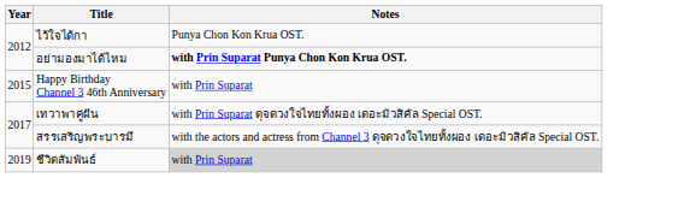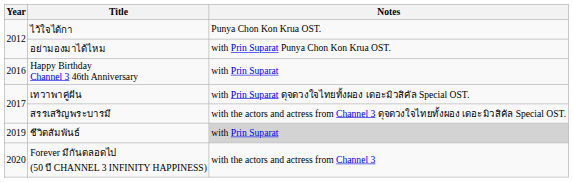อย่ามองมาได้ไหม | Notes: bold -> normal
Happy Birthday Channel 3 46th Anniversary | Year: 2015 -> 2016
+ row: 2020 | Forever มีกันตลอดไป (50 ปี CHANNEL 3 INFINITY HAPPINESS) | with the actors and actress from Channel 3
